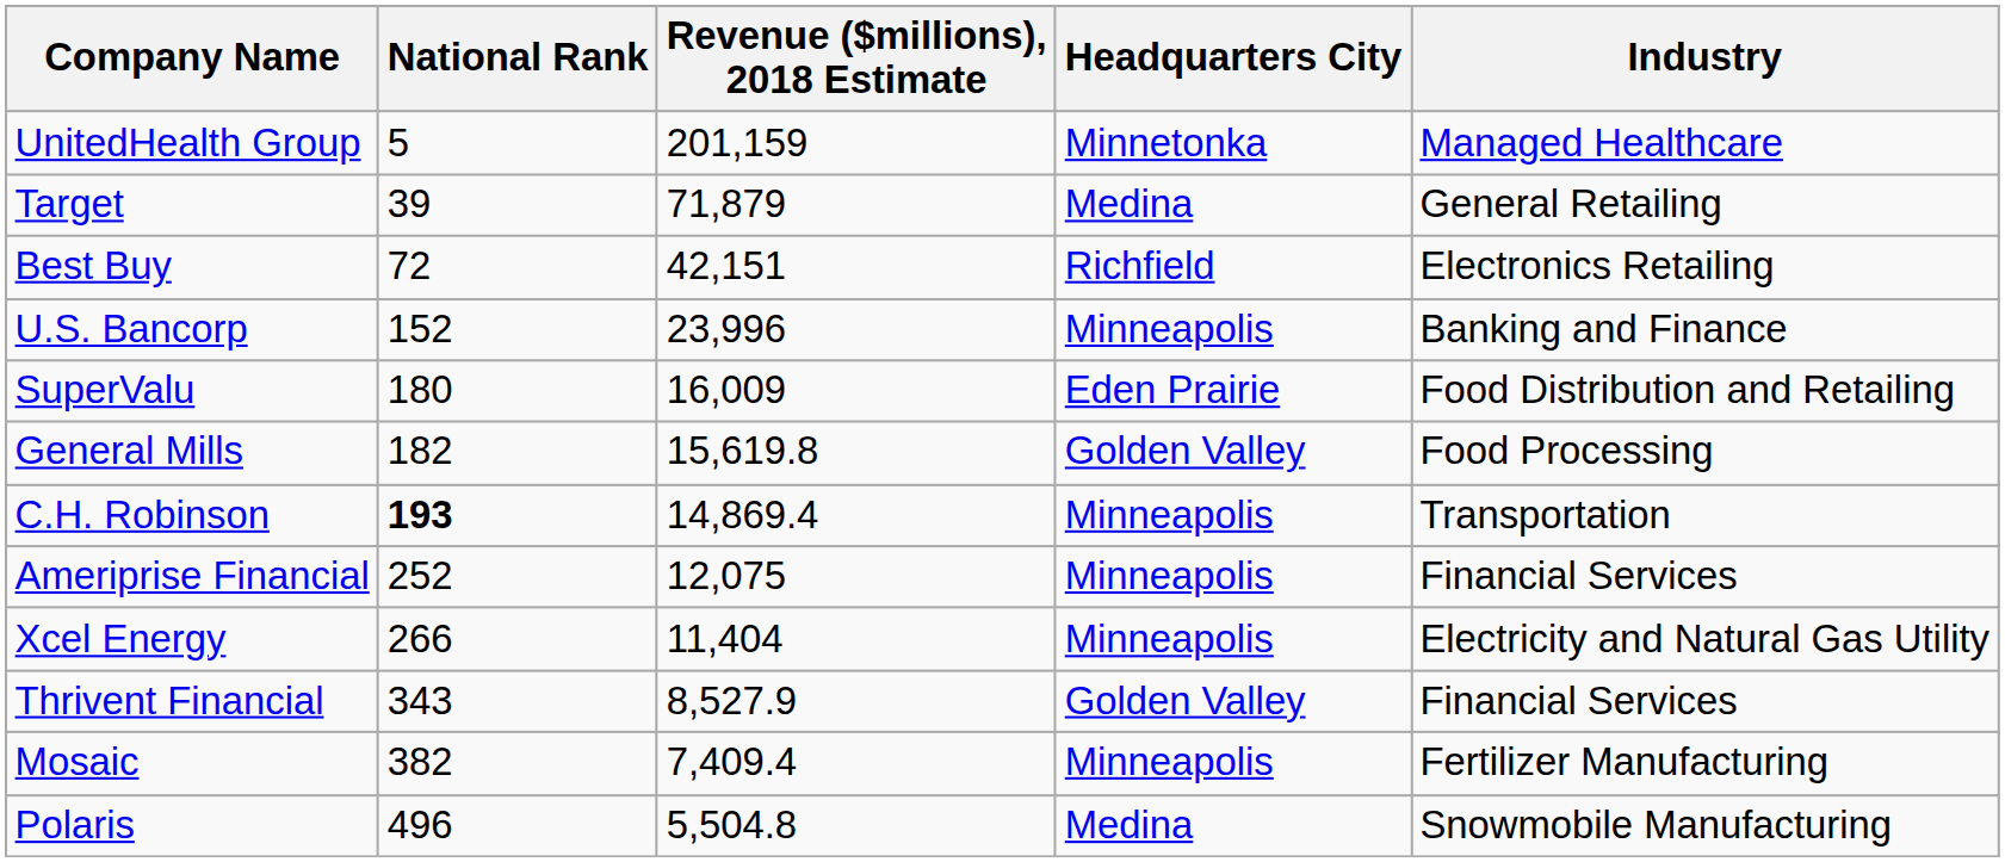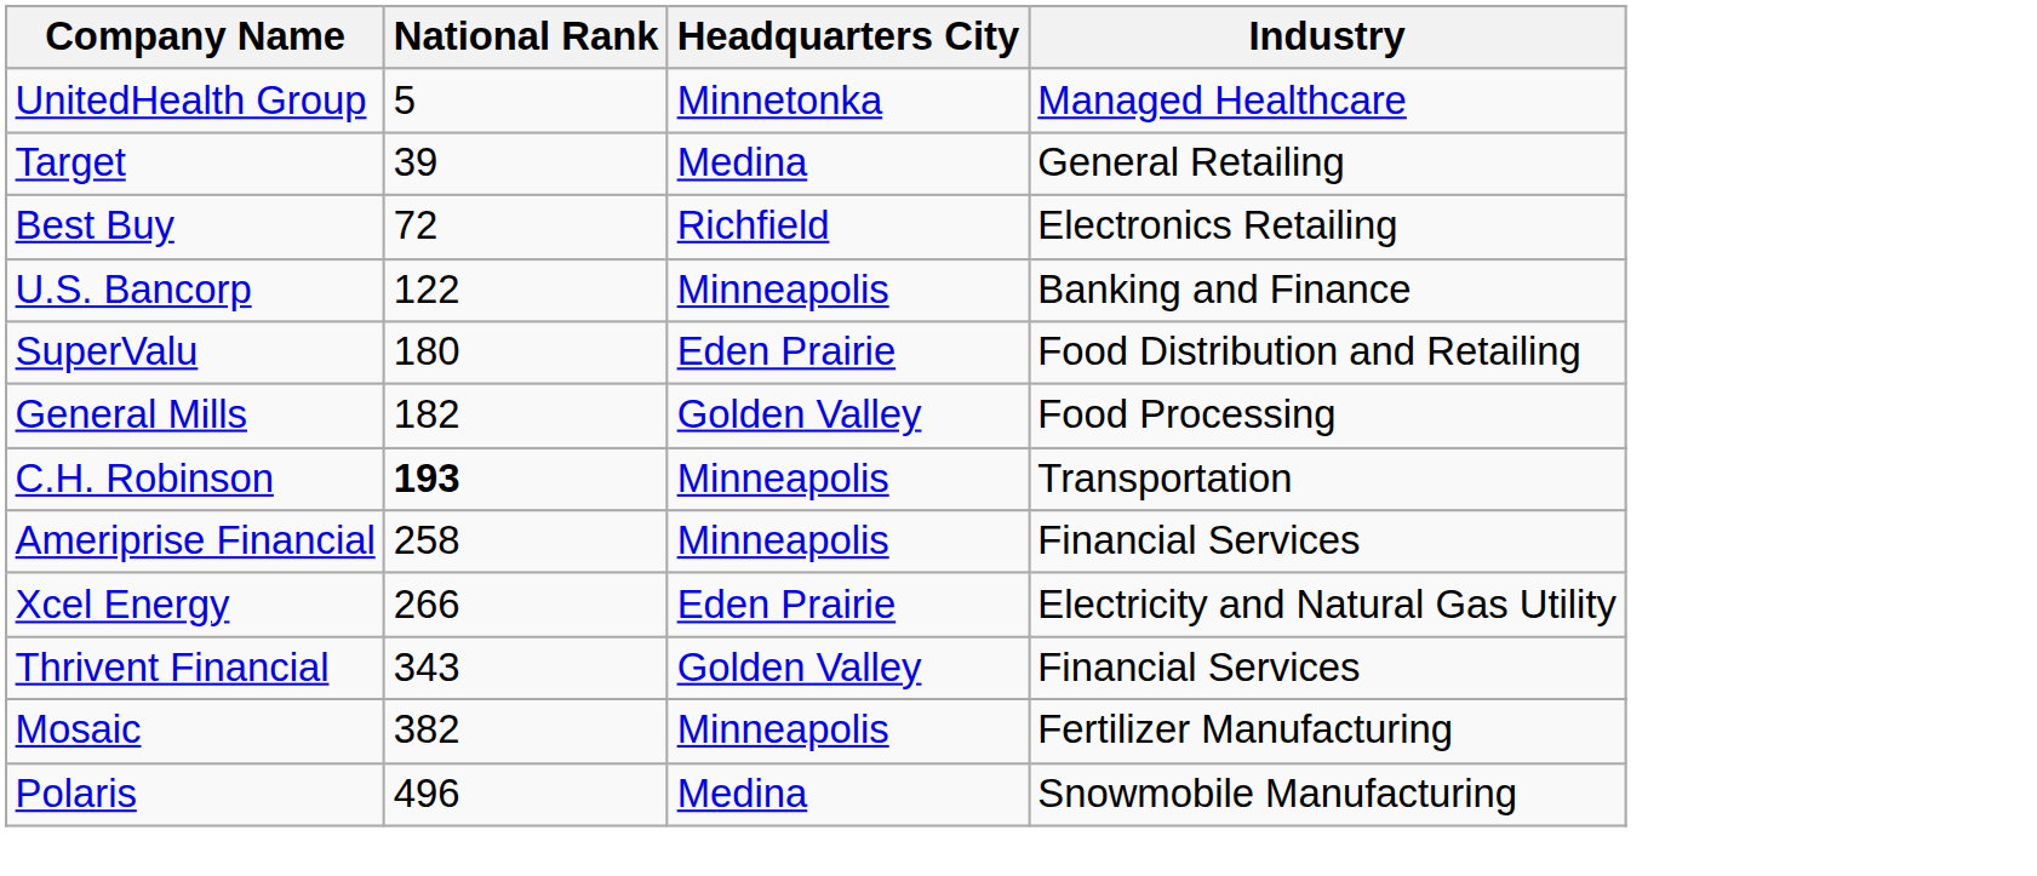- column: Revenue ($millions), 2018 Estimate | 201,159 | 71,879 | 42,151 | 23,996 | 16,009 | 15,619.8 | 14,869.4 | 12,075 | 11,404 | 8,527.9 | 7,409.4 | 5,504.8
U.S. Bancorp | National Rank: 152 -> 122
Ameriprise Financial | National Rank: 252 -> 258
Xcel Energy | Headquarters City: Minneapolis -> Eden Prairie
